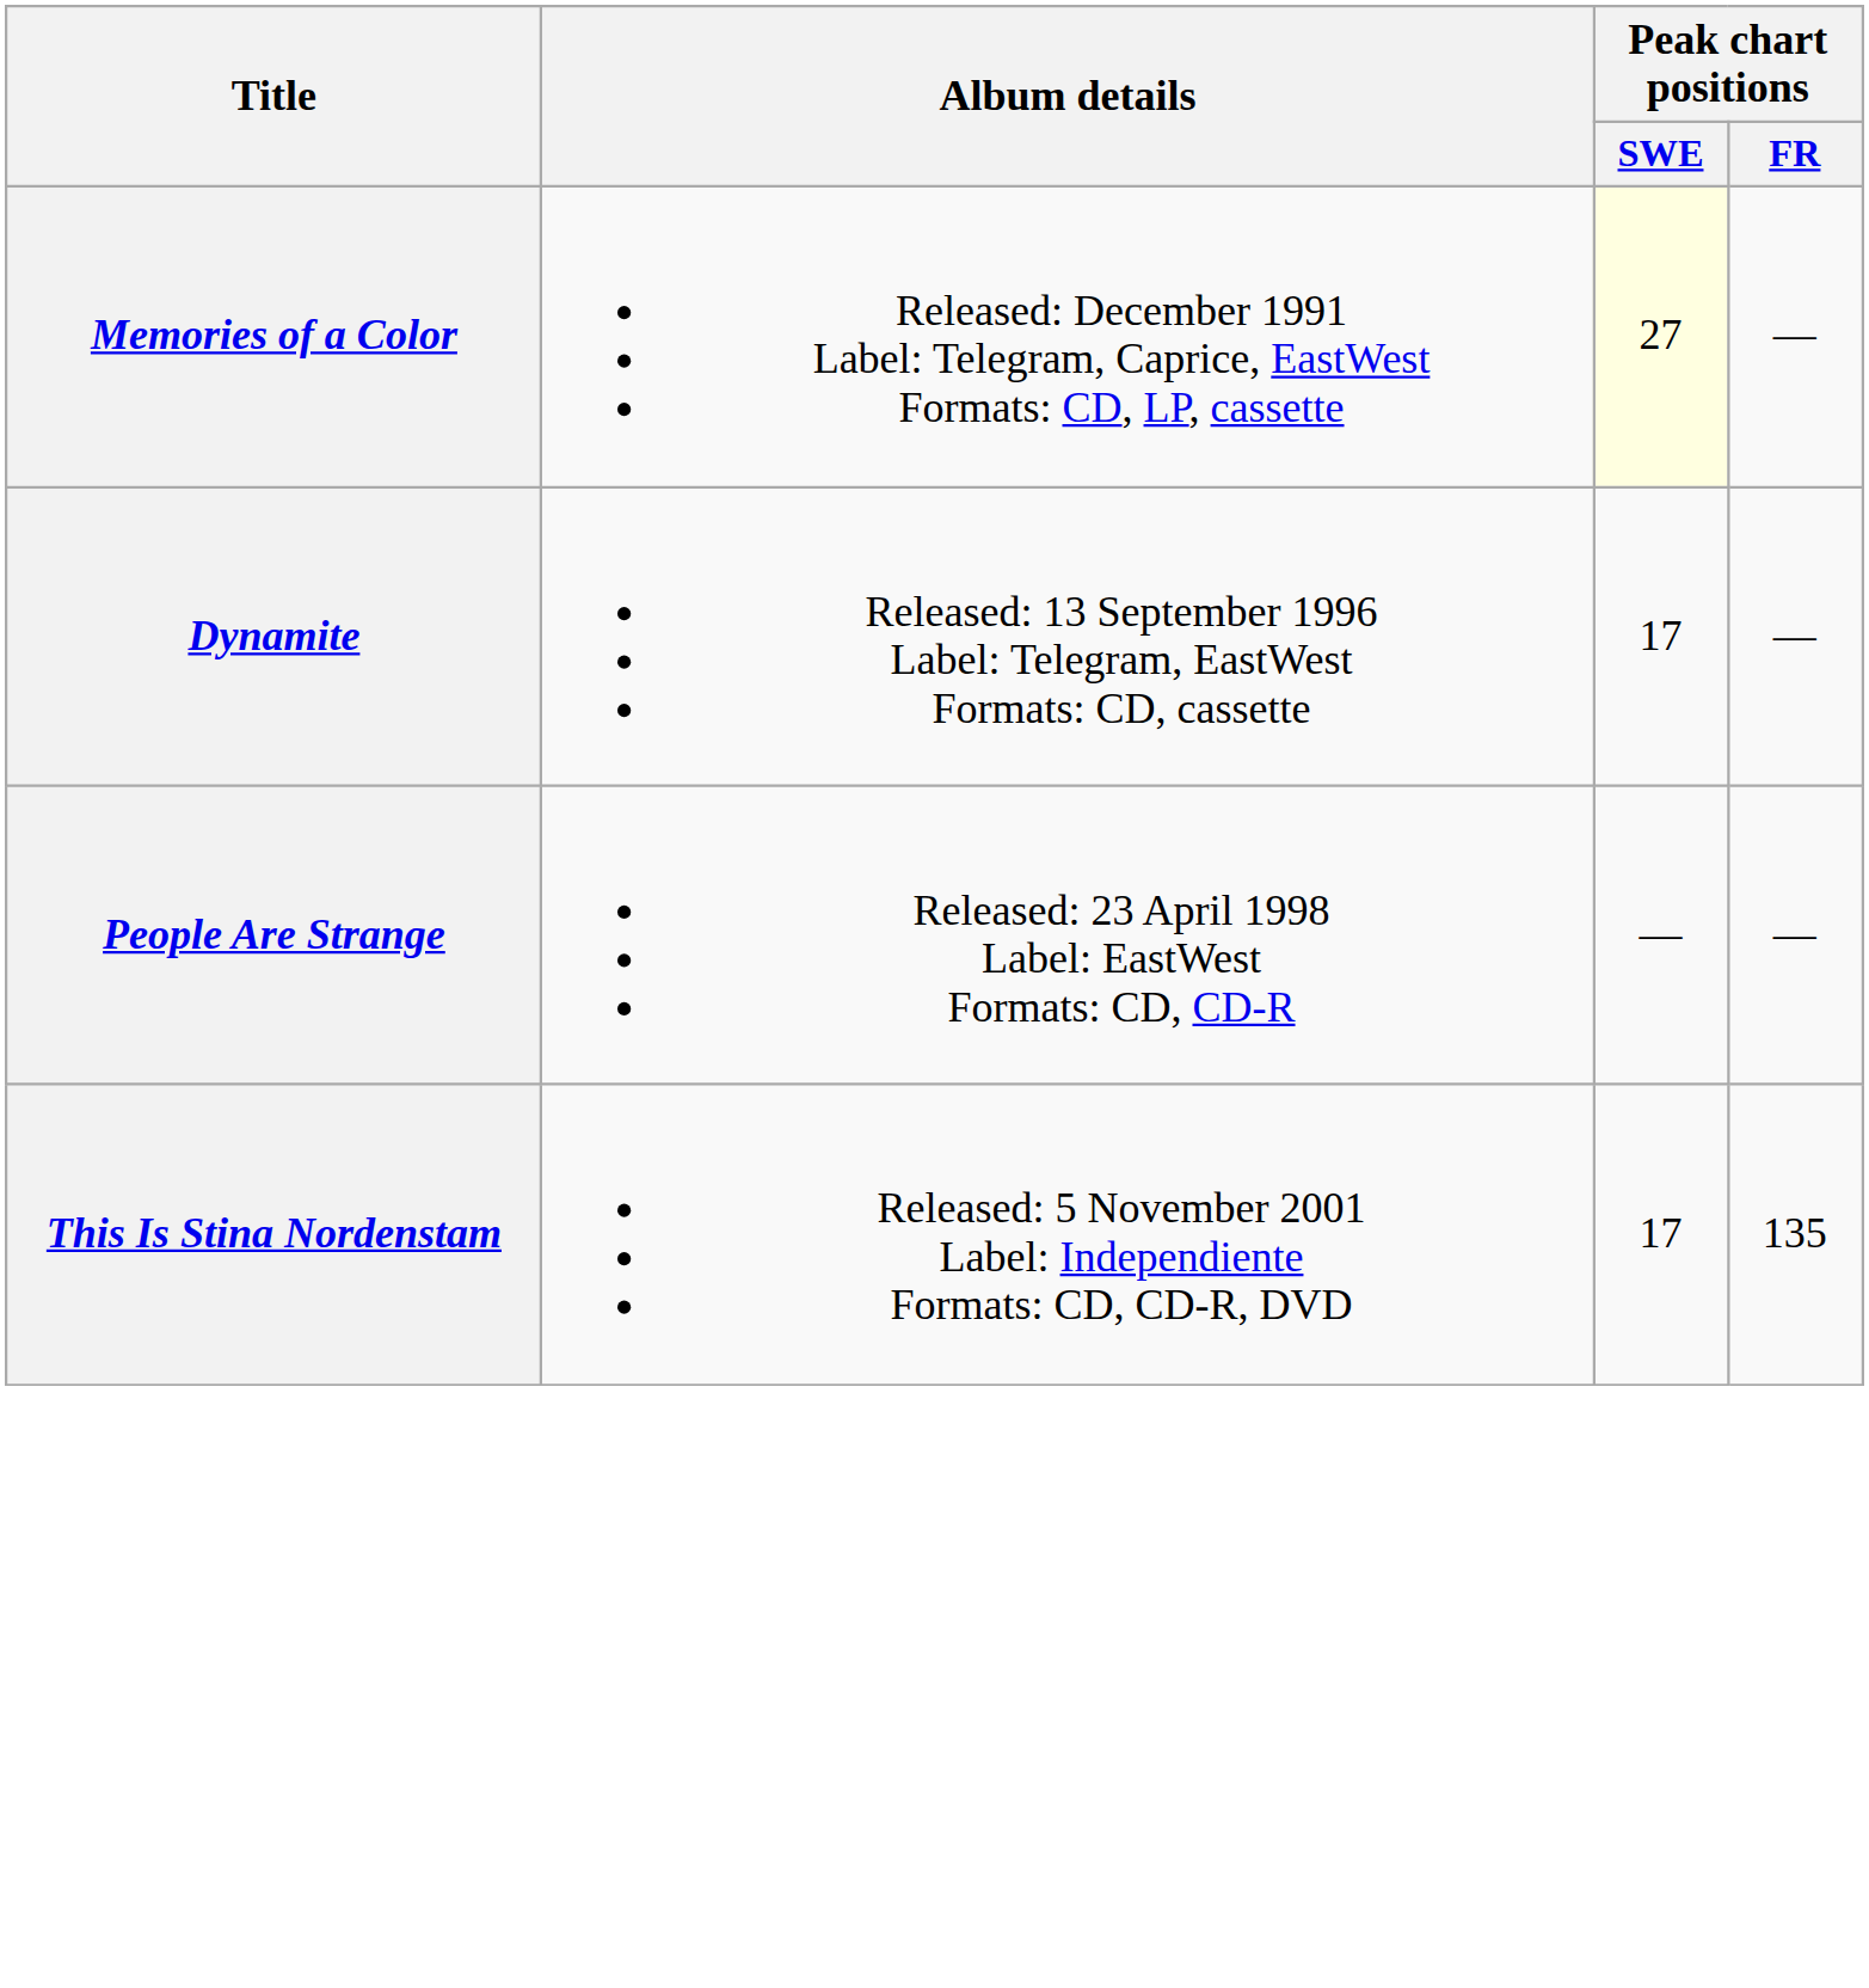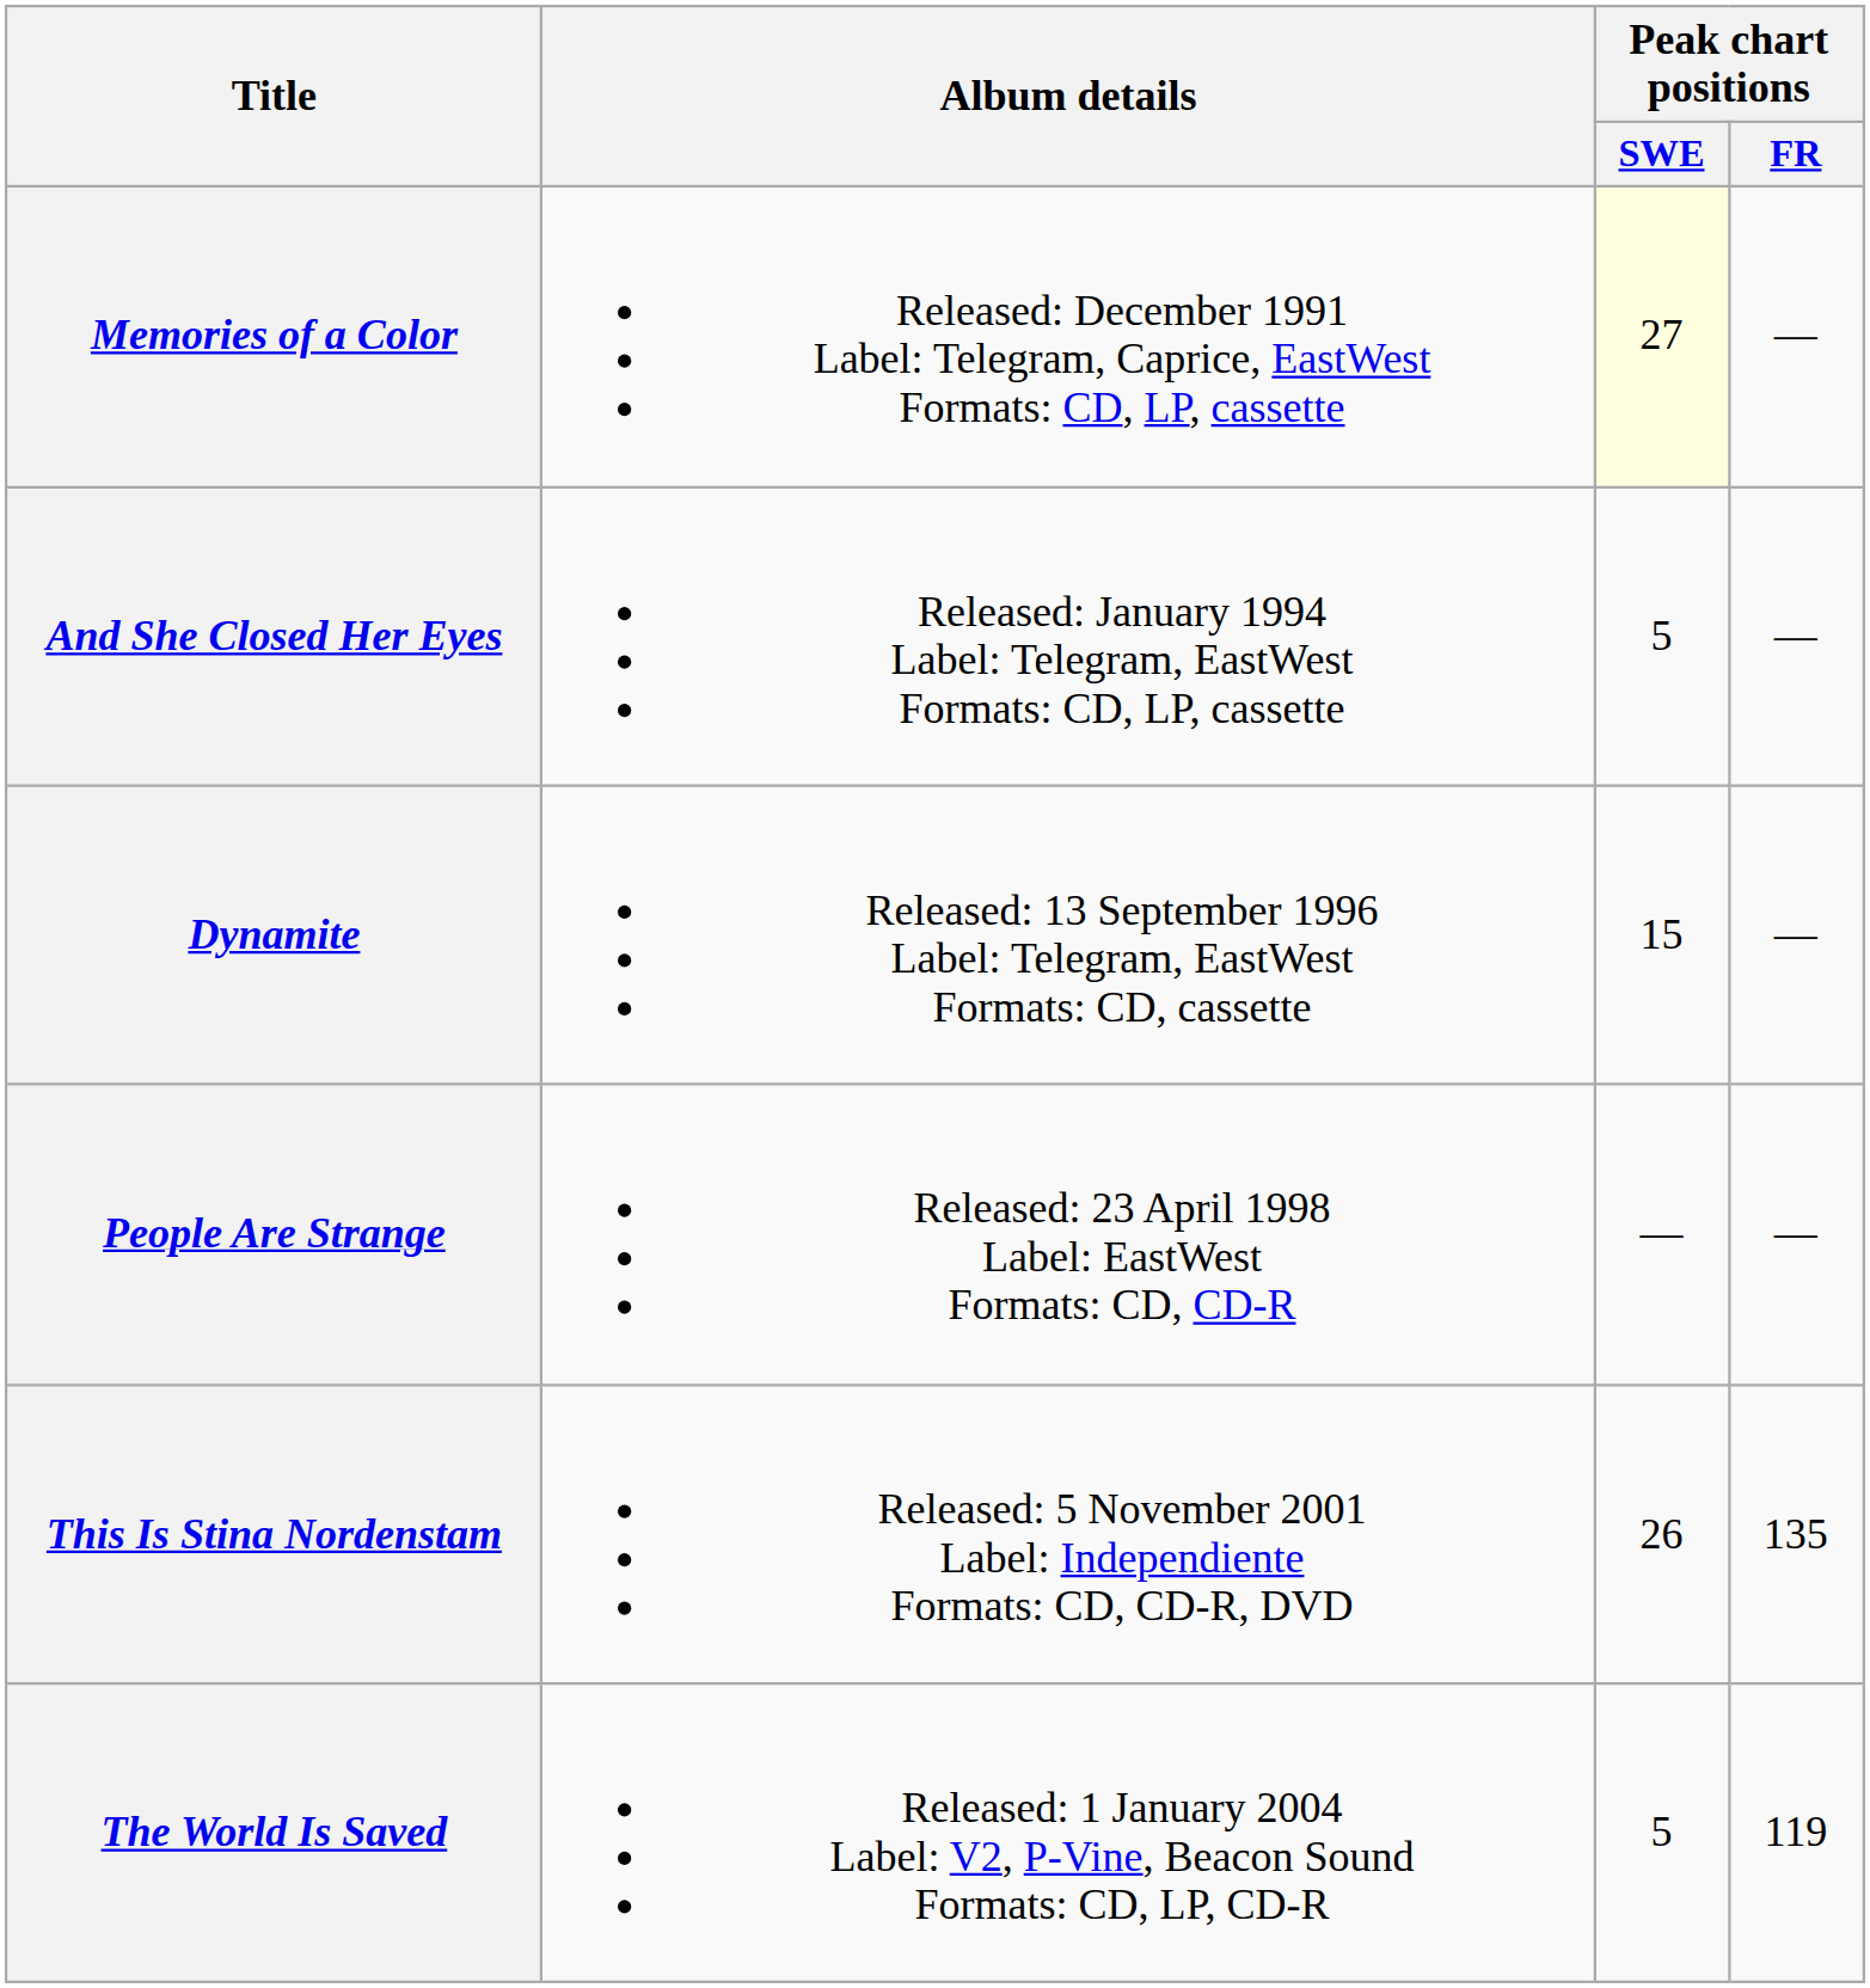+ row: And She Closed Her Eyes | Released: January 1994 Label: Telegram, EastWest Formats: CD, LP, cassette | 5 | —
Dynamite | Peak chart positions / SWE: 17 -> 15
This Is Stina Nordenstam | Peak chart positions / SWE: 17 -> 26
+ row: The World Is Saved | Released: 1 January 2004 Label: V2, P-Vine, Beacon Sound Formats: CD, LP, CD-R | 5 | 119
